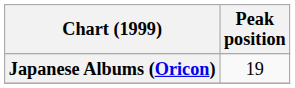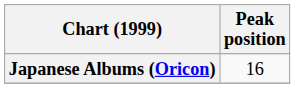Japanese Albums (Oricon) | Peak position: 19 -> 16
